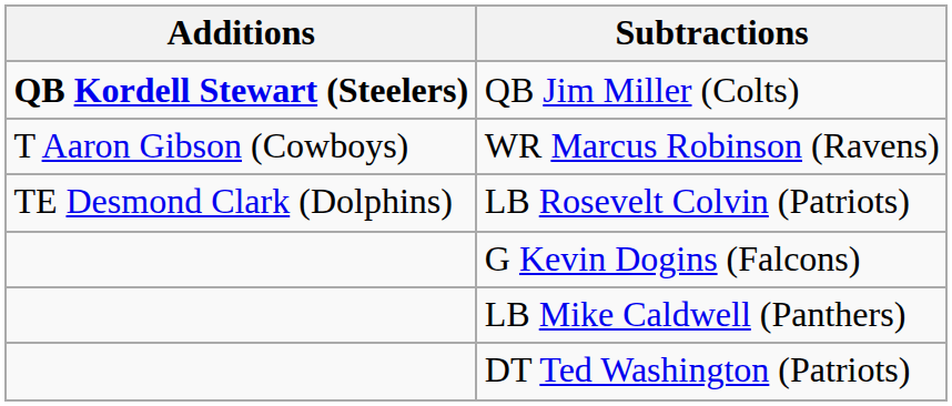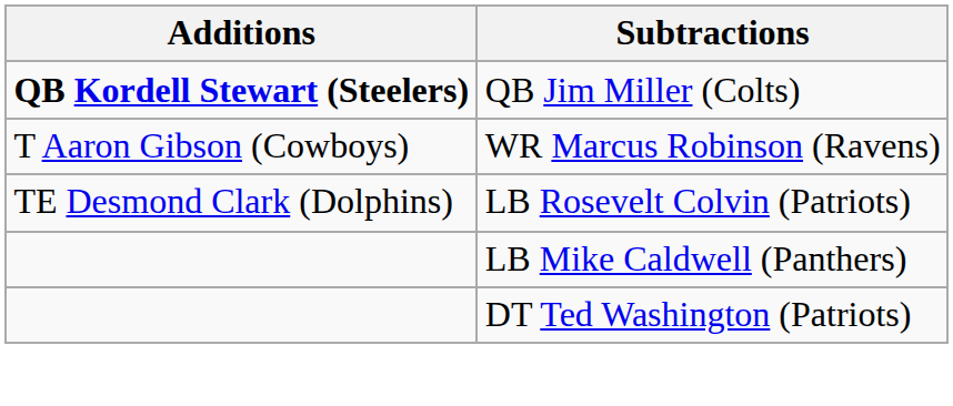- row: G Kevin Dogins (Falcons)
